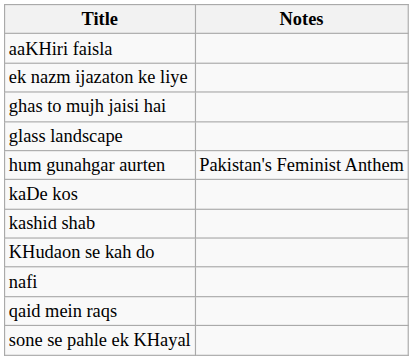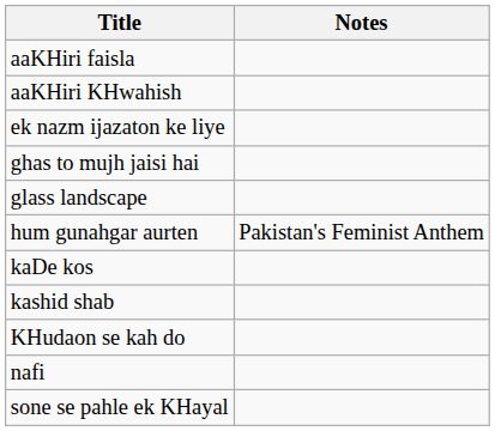+ row: aaKHiri KHwahish
- row: qaid mein raqs
